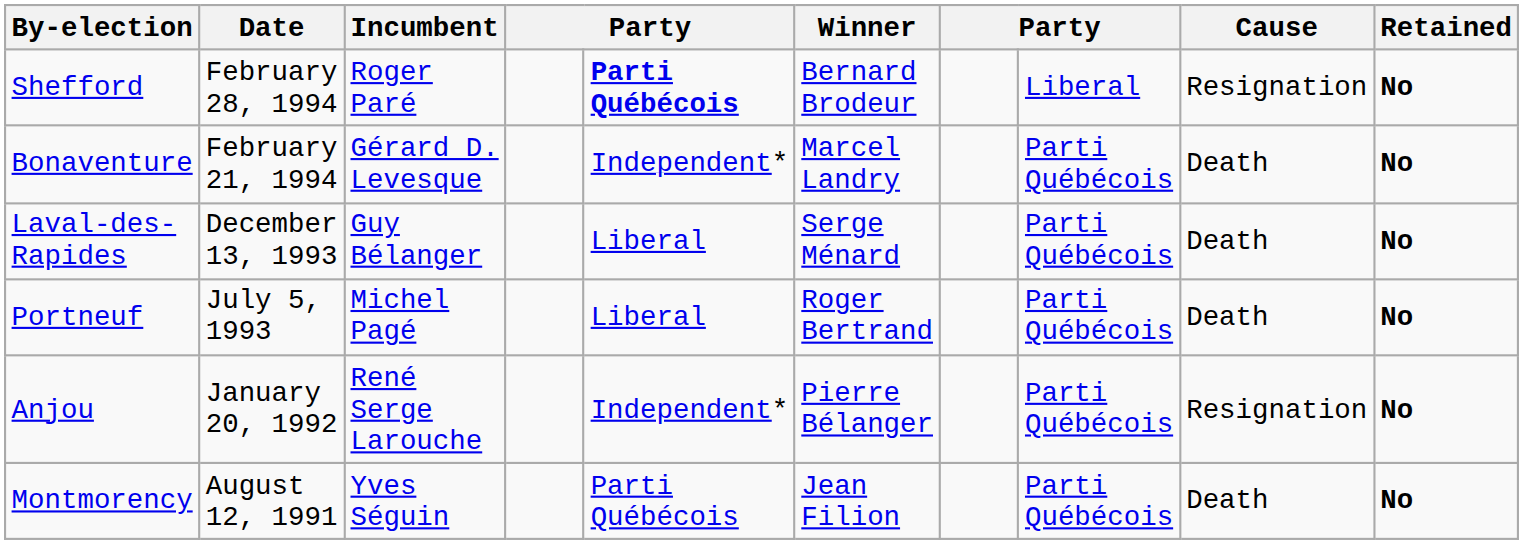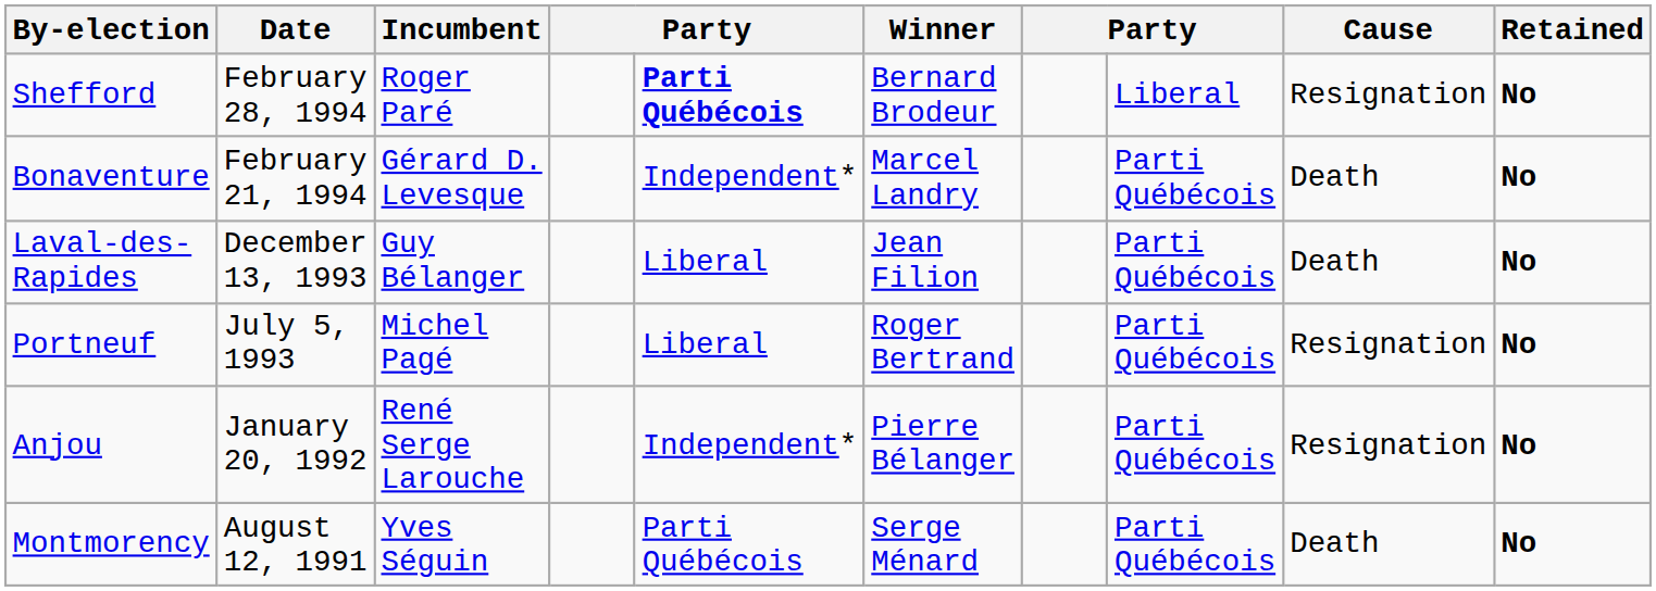Laval-des-Rapides | Winner: Serge Ménard -> Jean Filion
Portneuf | Cause: Death -> Resignation
Montmorency | Winner: Jean Filion -> Serge Ménard
